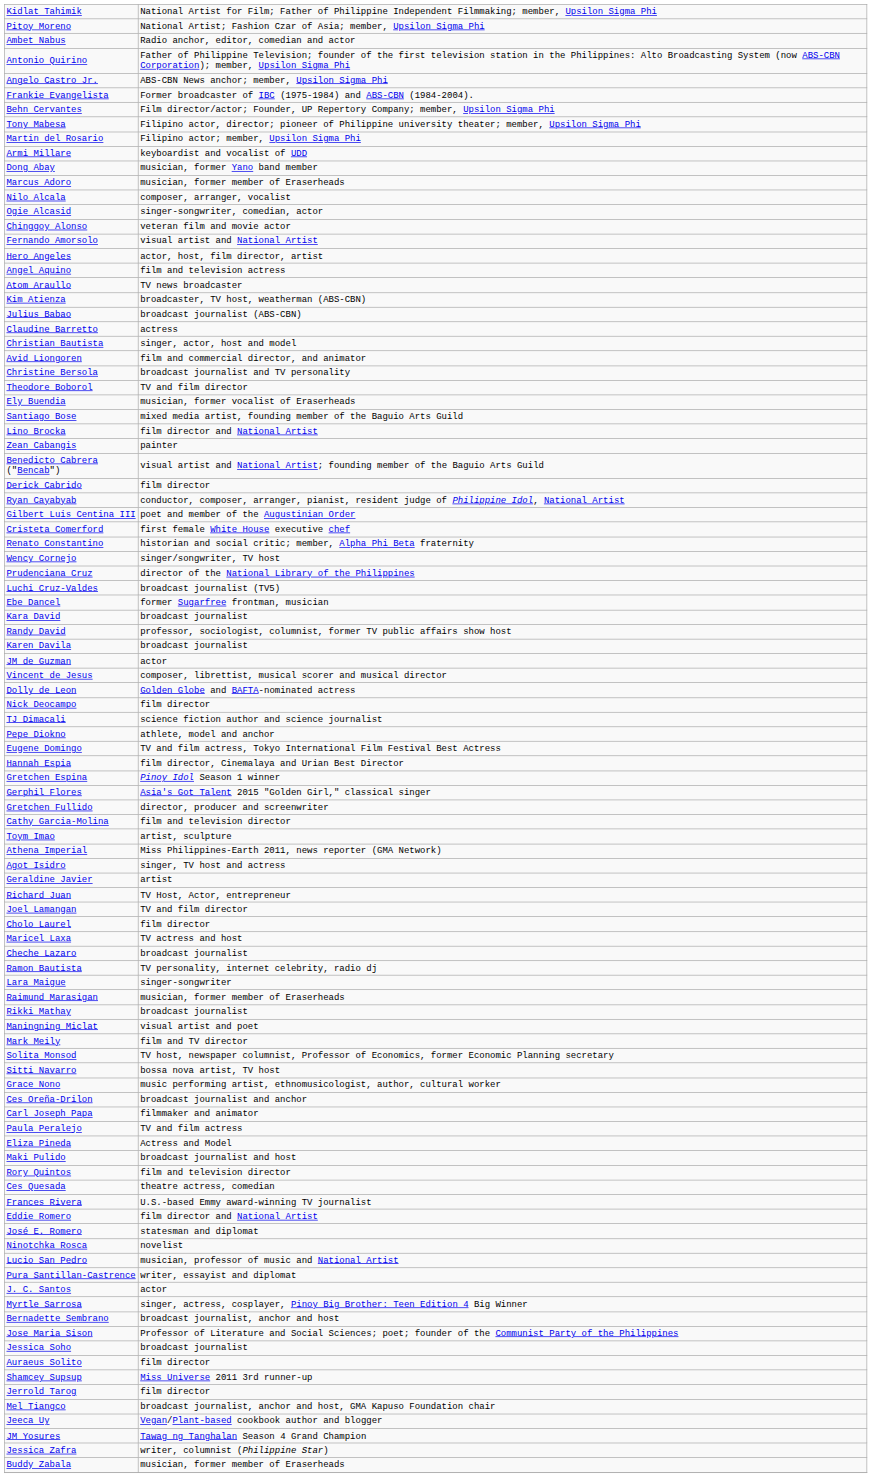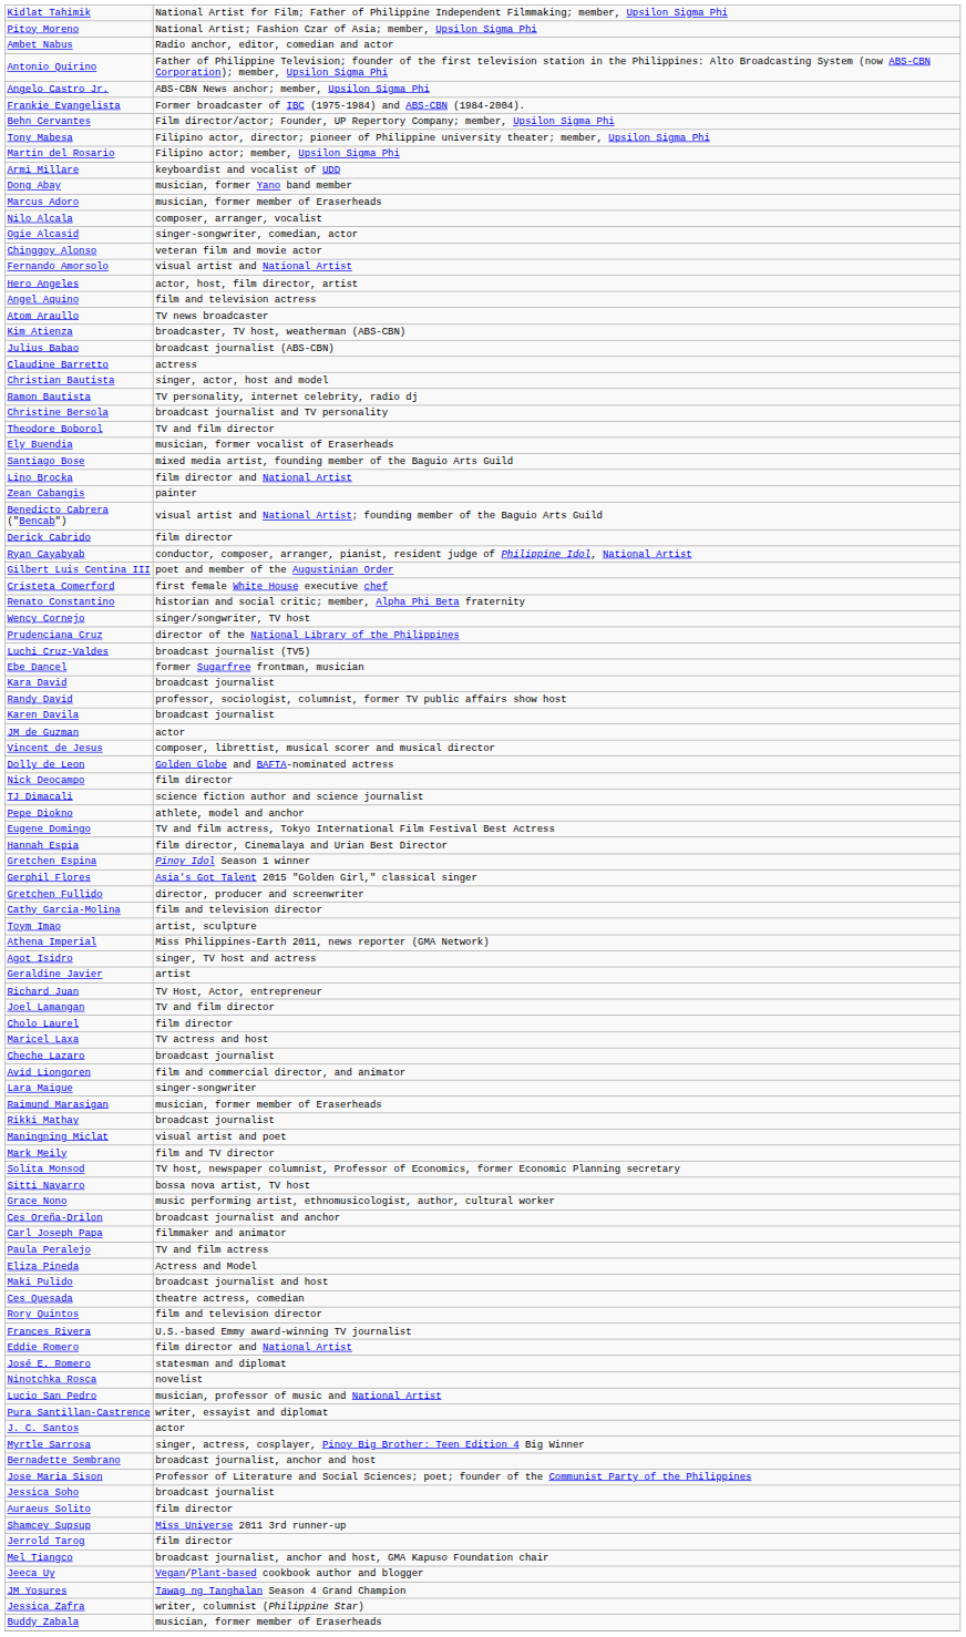rows swapped: Ramon Bautista <-> Avid Liongoren
rows swapped: Ces Quesada <-> Rory Quintos
